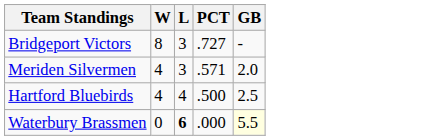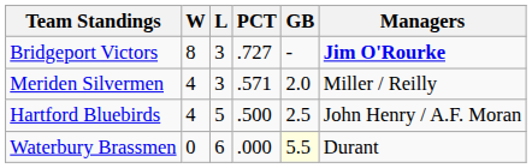+ column: Managers | Jim O'Rourke | Miller / Reilly | John Henry / A.F. Moran | Durant
Hartford Bluebirds | L: 4 -> 5
Waterbury Brassmen | L: bold -> normal
